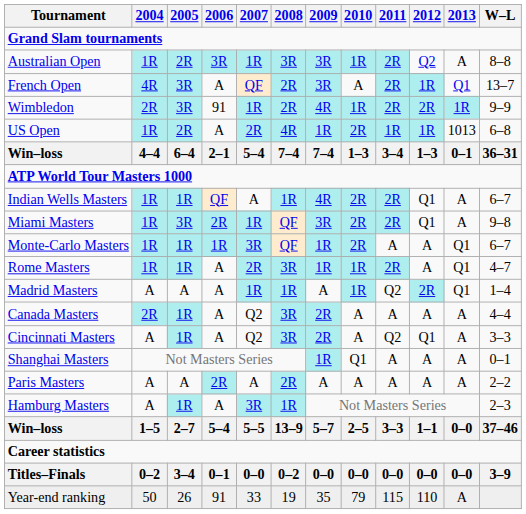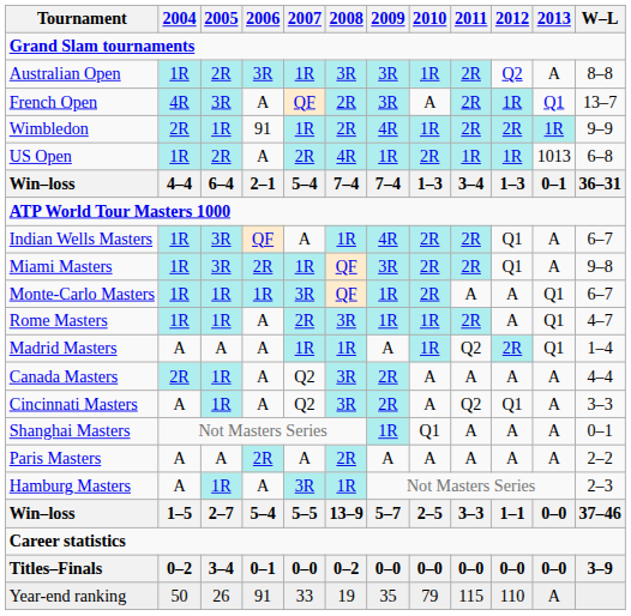Wimbledon | 2005: 3R -> 1R
Indian Wells Masters | 2005: 1R -> 3R
